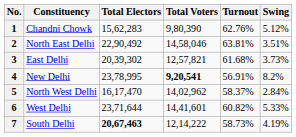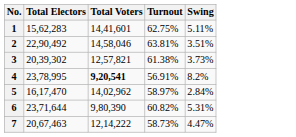- column: Constituency | Chandni Chowk | North East Delhi | East Delhi | New Delhi | North West Delhi | West Delhi | South Delhi
1 | Total Voters: 9,80,390 -> 14,41,601
1 | Turnout: 62.76% -> 62.75%
1 | Swing: 5.12% -> 5.11%
3 | Turnout: 61.68% -> 61.38%
5 | Turnout: 58.37% -> 58.97%
6 | Total Voters: 14,41,601 -> 9,80,390
6 | Swing: 5.33% -> 5.31%
7 | Total Electors: bold -> normal
7 | Swing: 4.19% -> 4.47%
